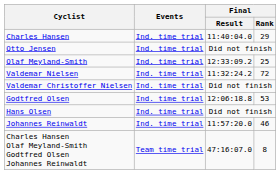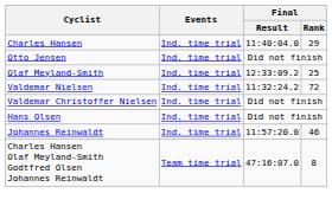- row: Godtfred Olsen | Ind. time trial | 12:06:18.8 | 53
